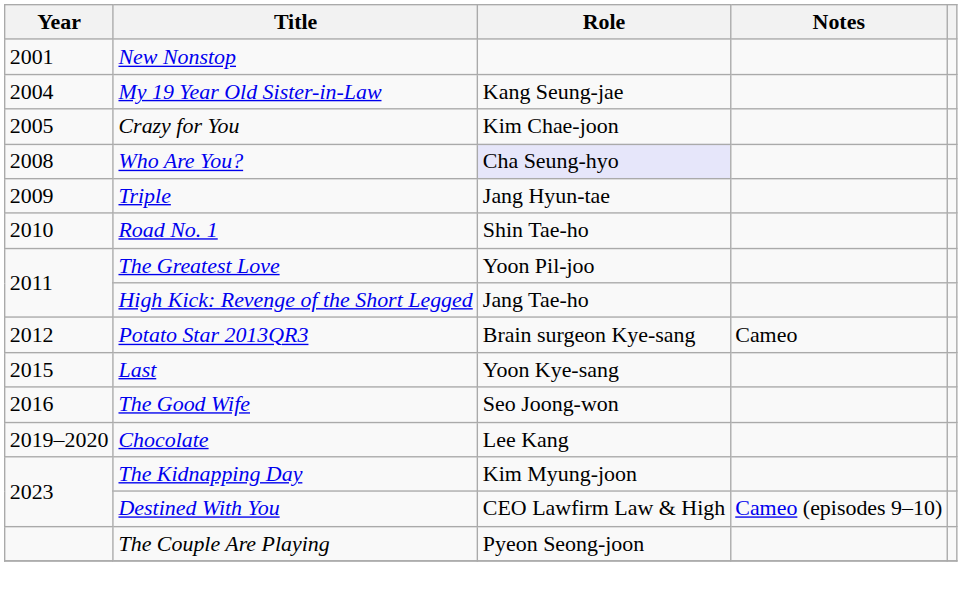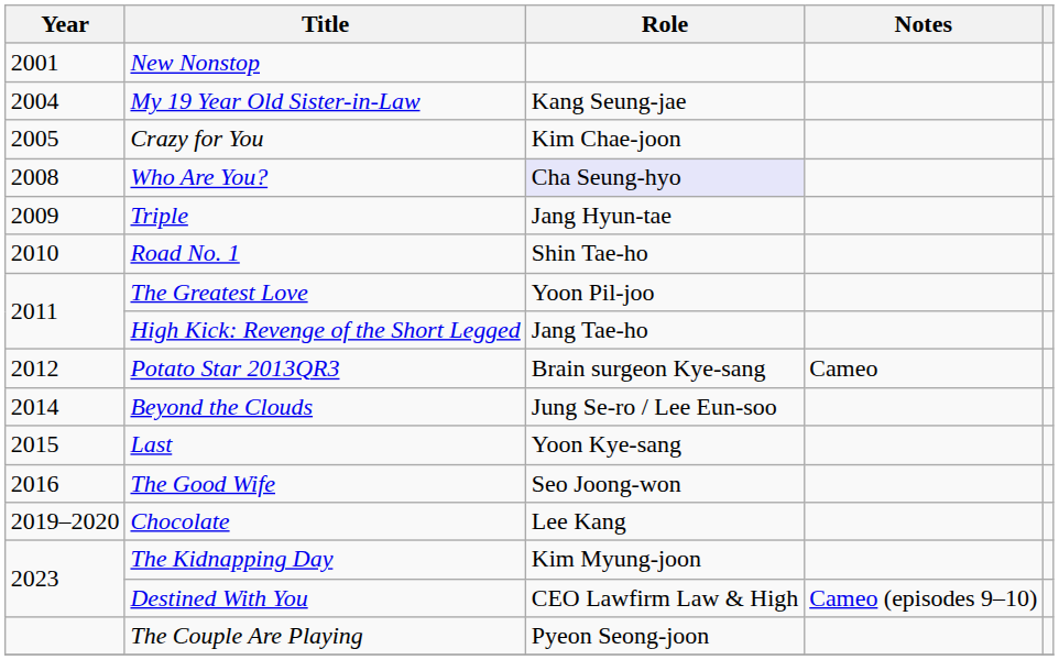+ row: 2014 | Beyond the Clouds | Jung Se-ro / Lee Eun-soo
